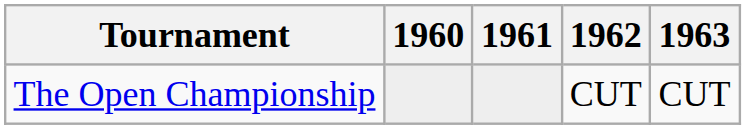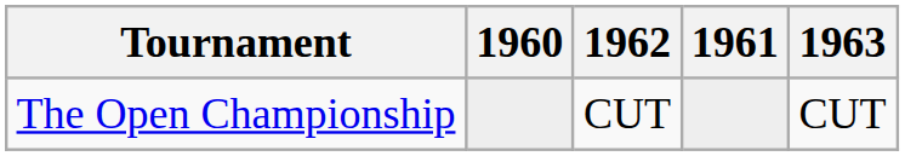columns swapped: 1961 <-> 1962
